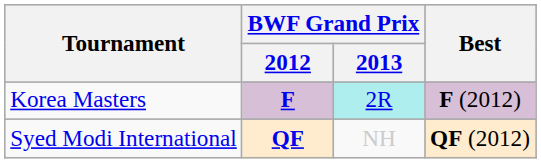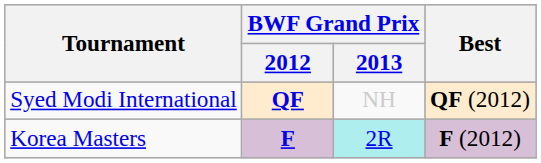rows swapped: Korea Masters <-> Syed Modi International
